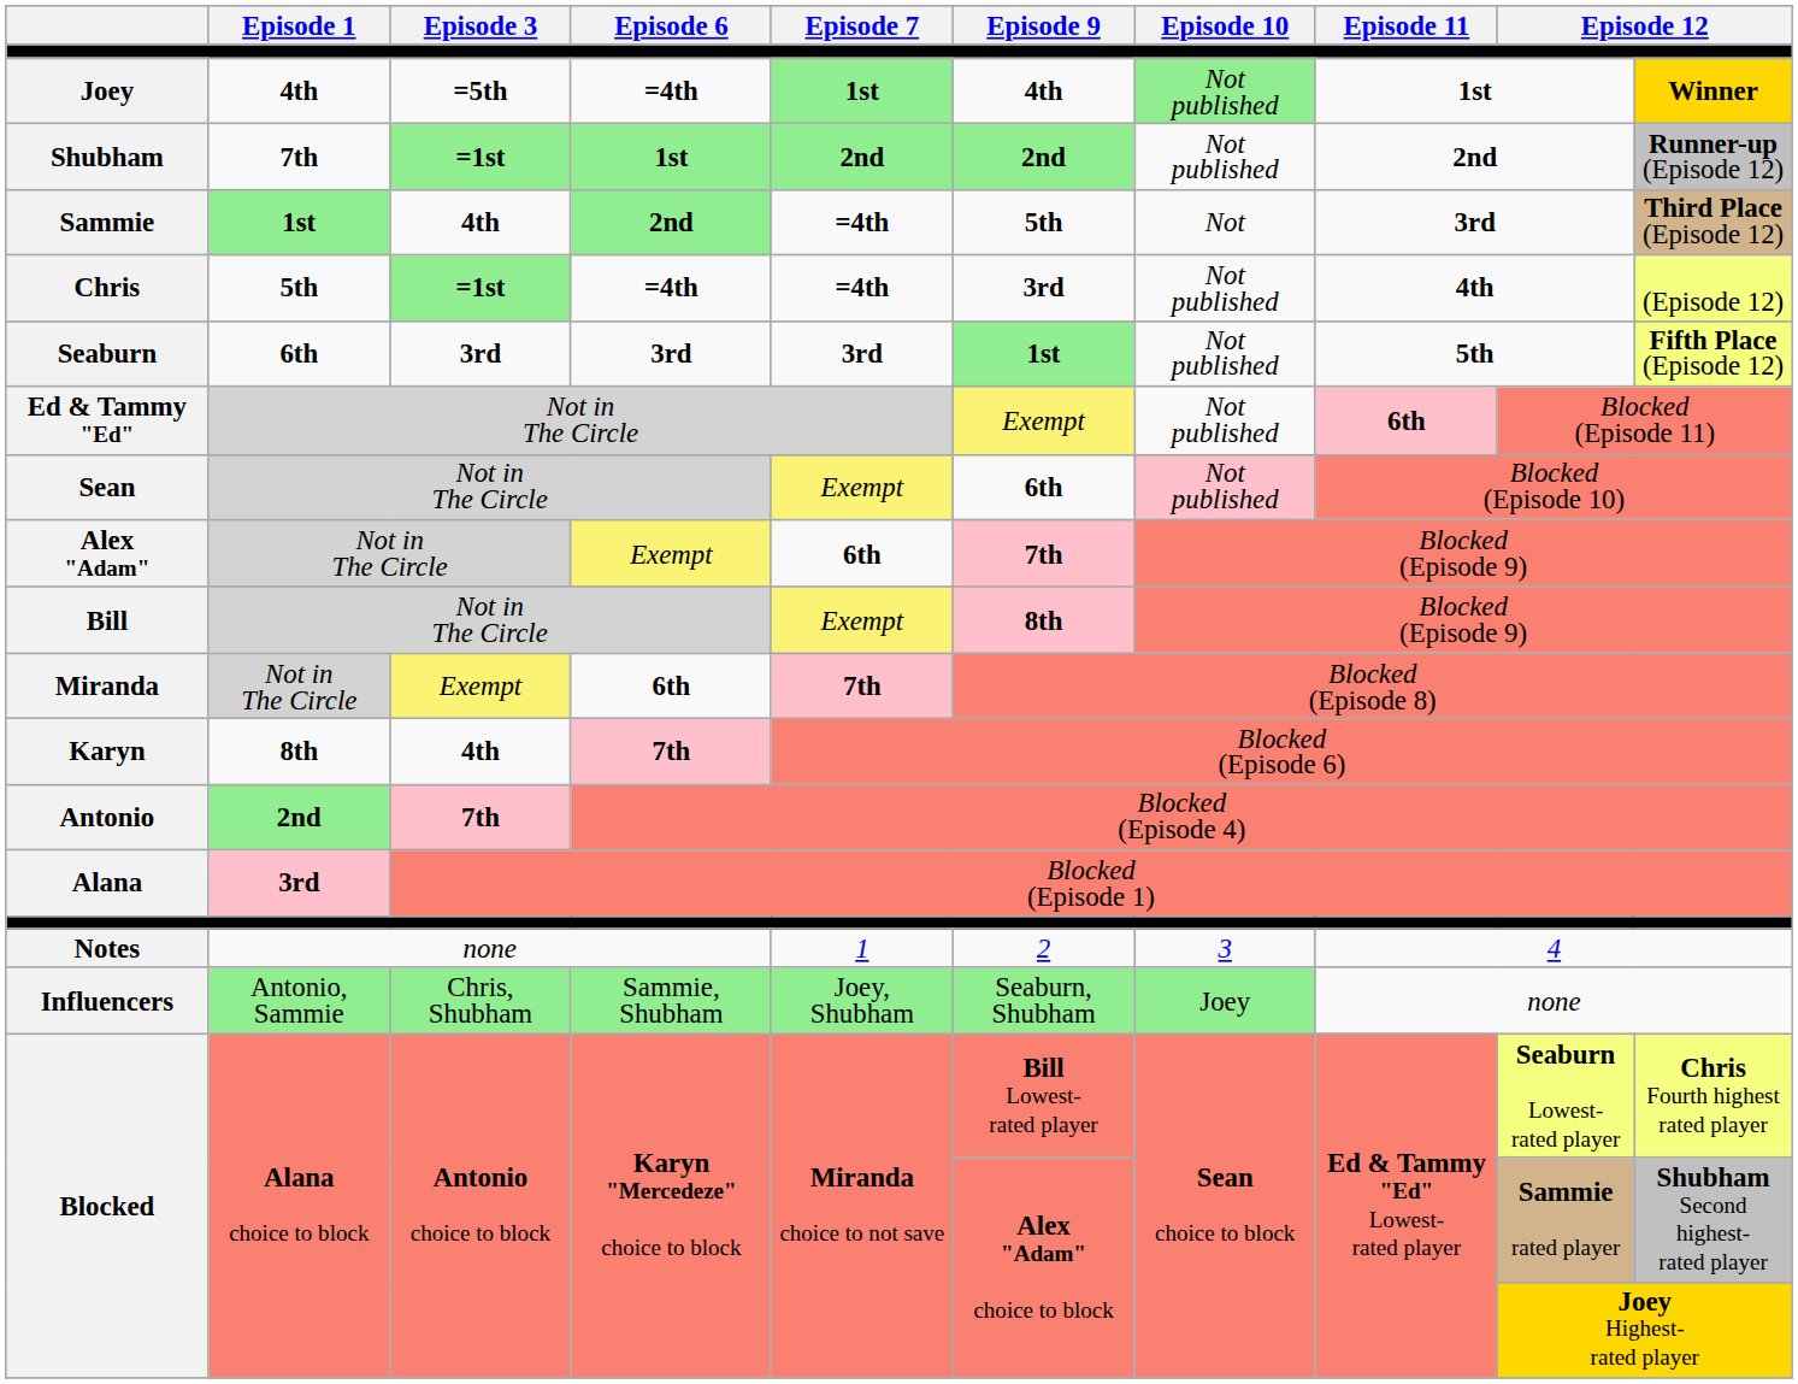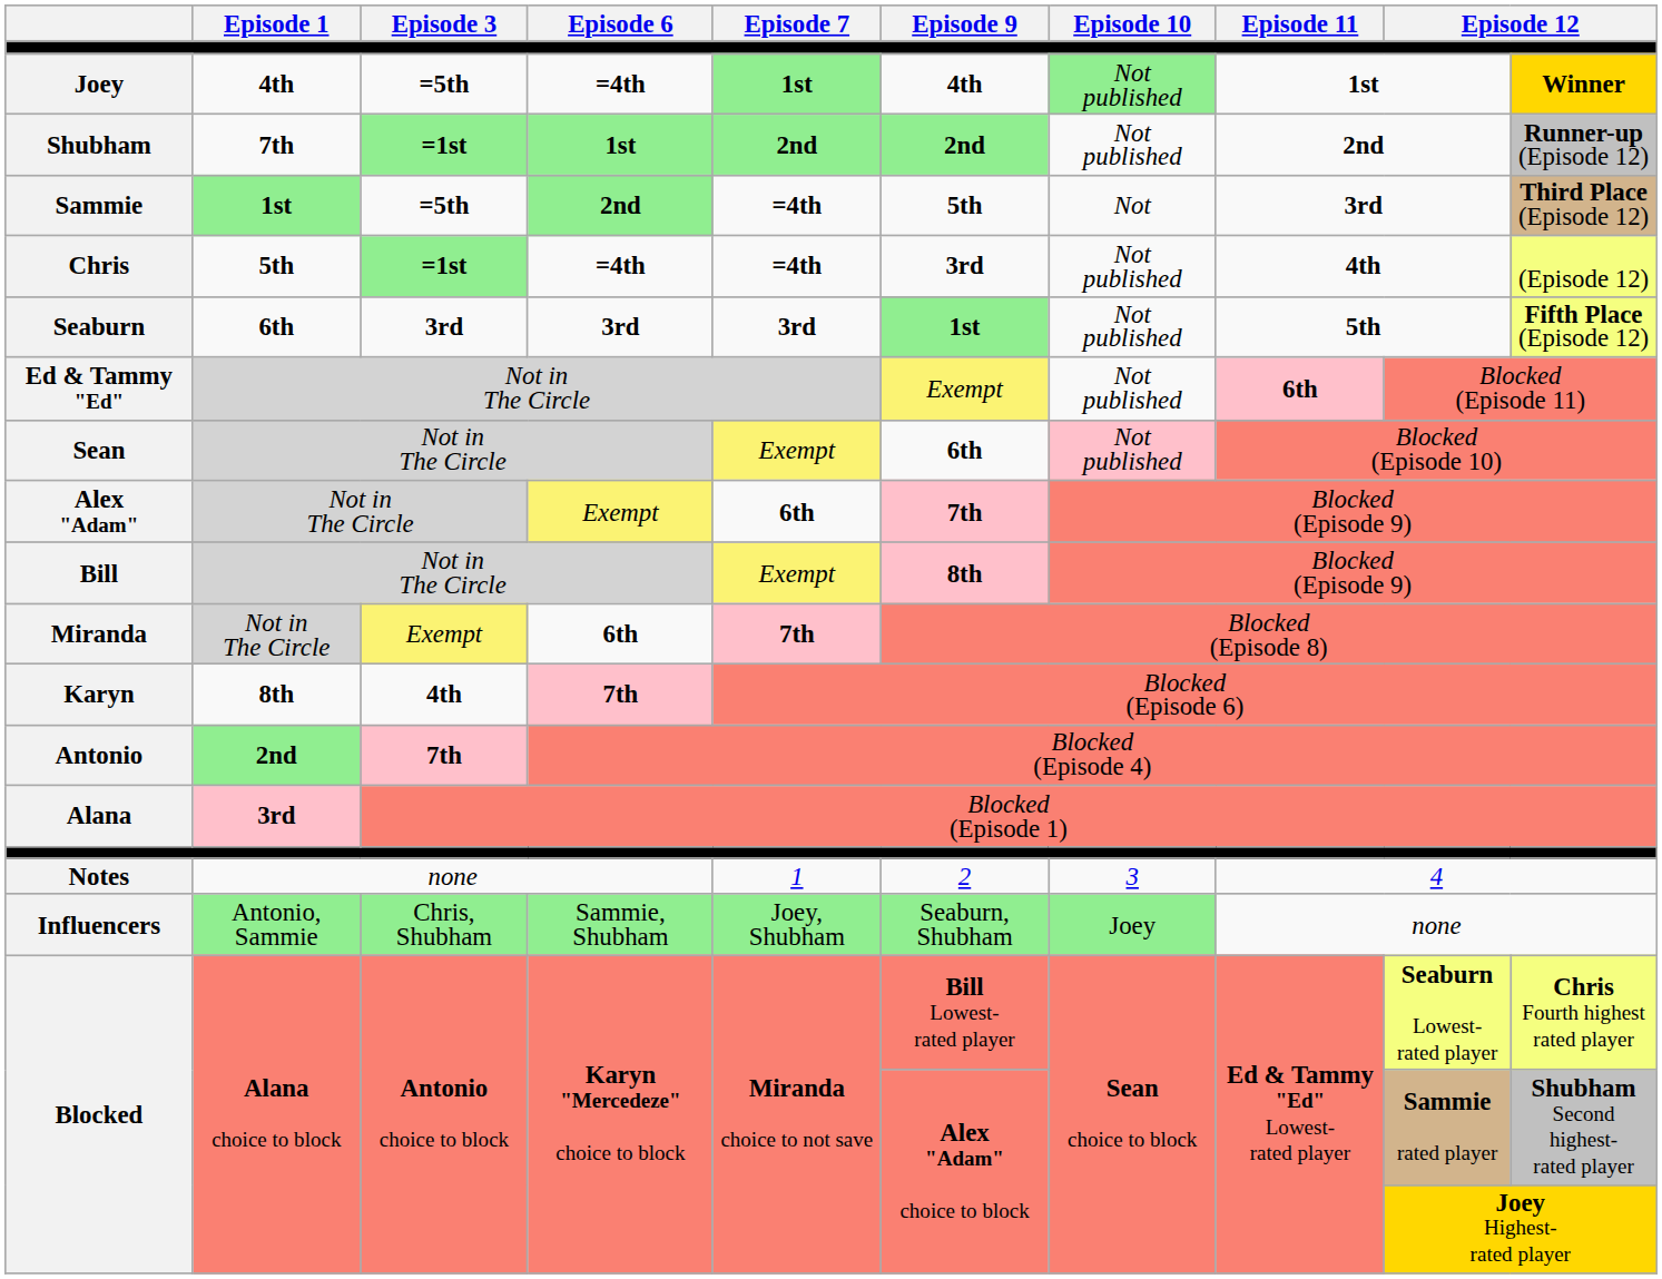Sammie | Episode 3: 4th -> =5th
